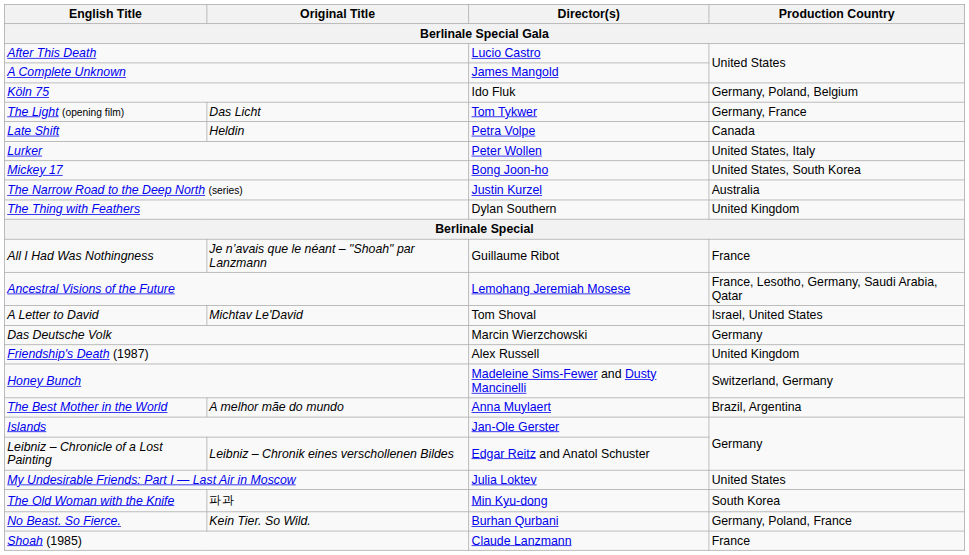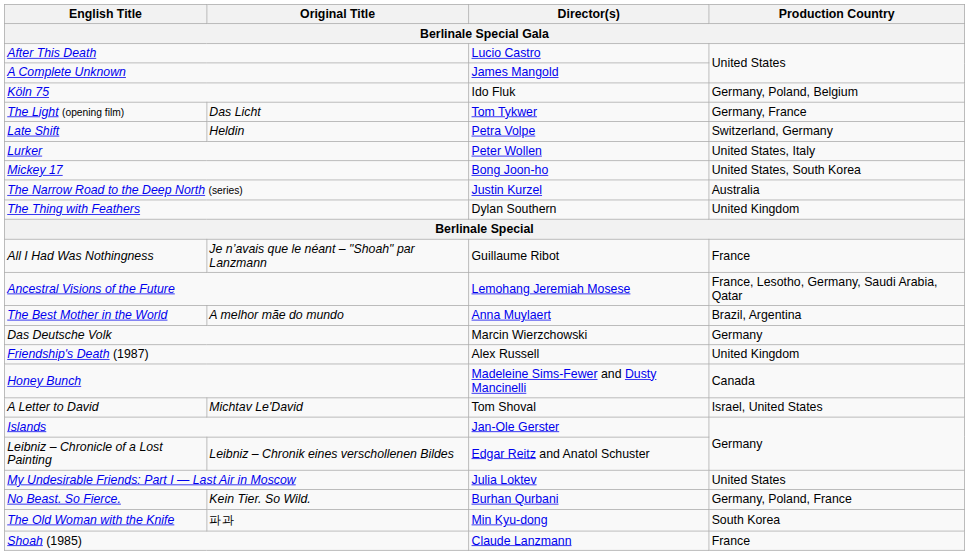Late Shift | Production Country: Canada -> Switzerland, Germany
rows swapped: The Best Mother in the World <-> A Letter to David
Honey Bunch | Production Country: Switzerland, Germany -> Canada
rows swapped: No Beast. So Fierce. <-> The Old Woman with the Knife
